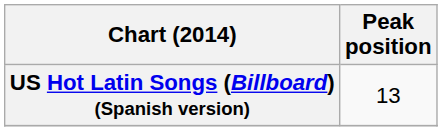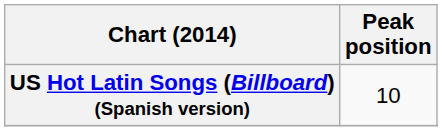US Hot Latin Songs (Billboard) (Spanish version) | Peak position: 13 -> 10
